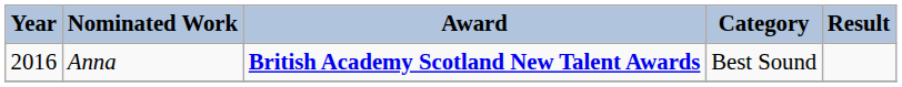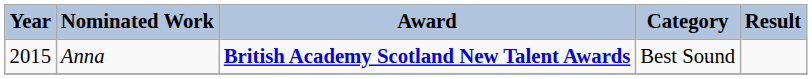Anna | Year: 2016 -> 2015
